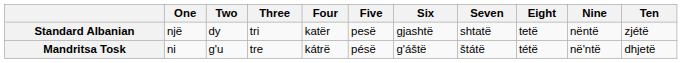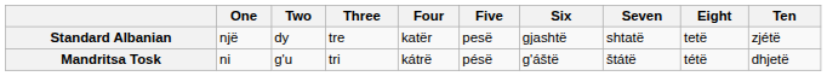- column: Nine | nëntë | në'ntë
Standard Albanian | Three: tri -> tre
Mandritsa Tosk | Three: tre -> tri
